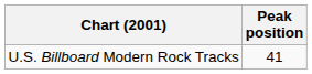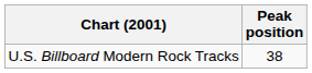U.S. Billboard Modern Rock Tracks | Peak position: 41 -> 38
